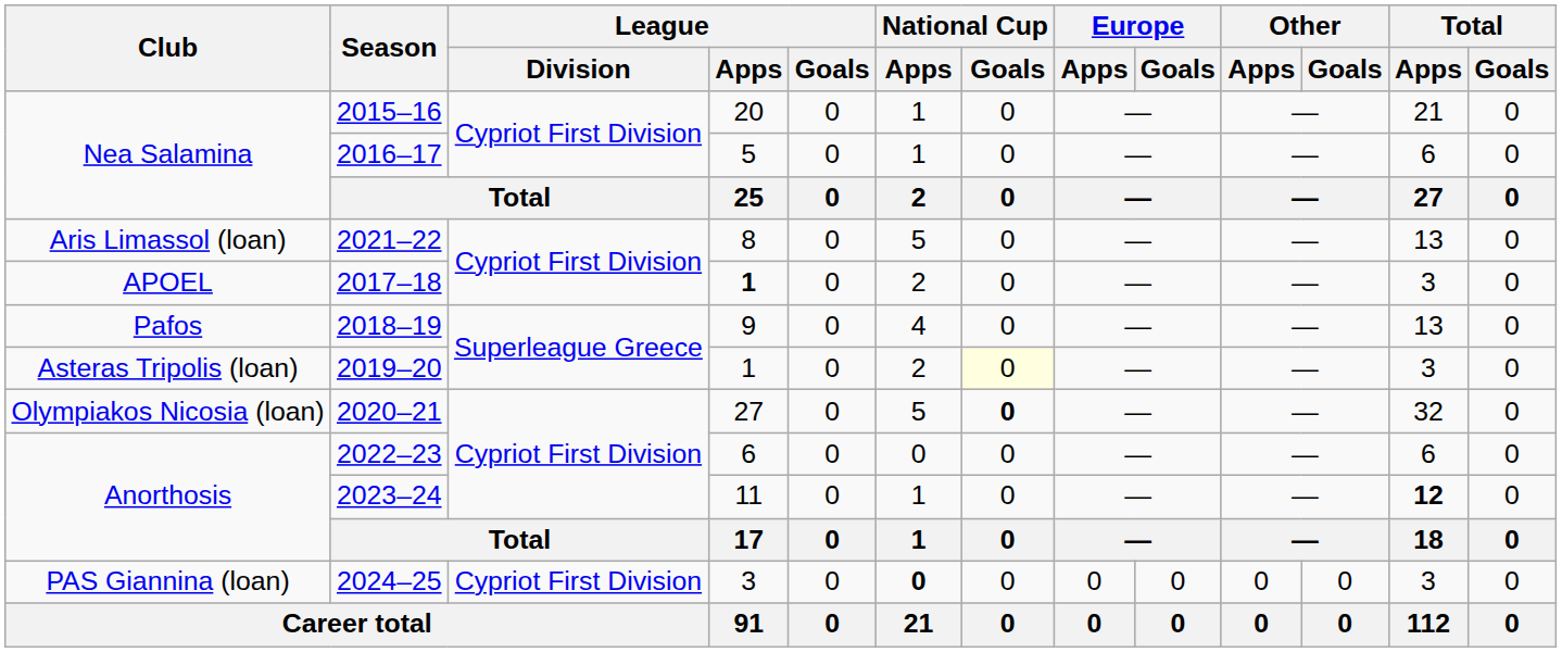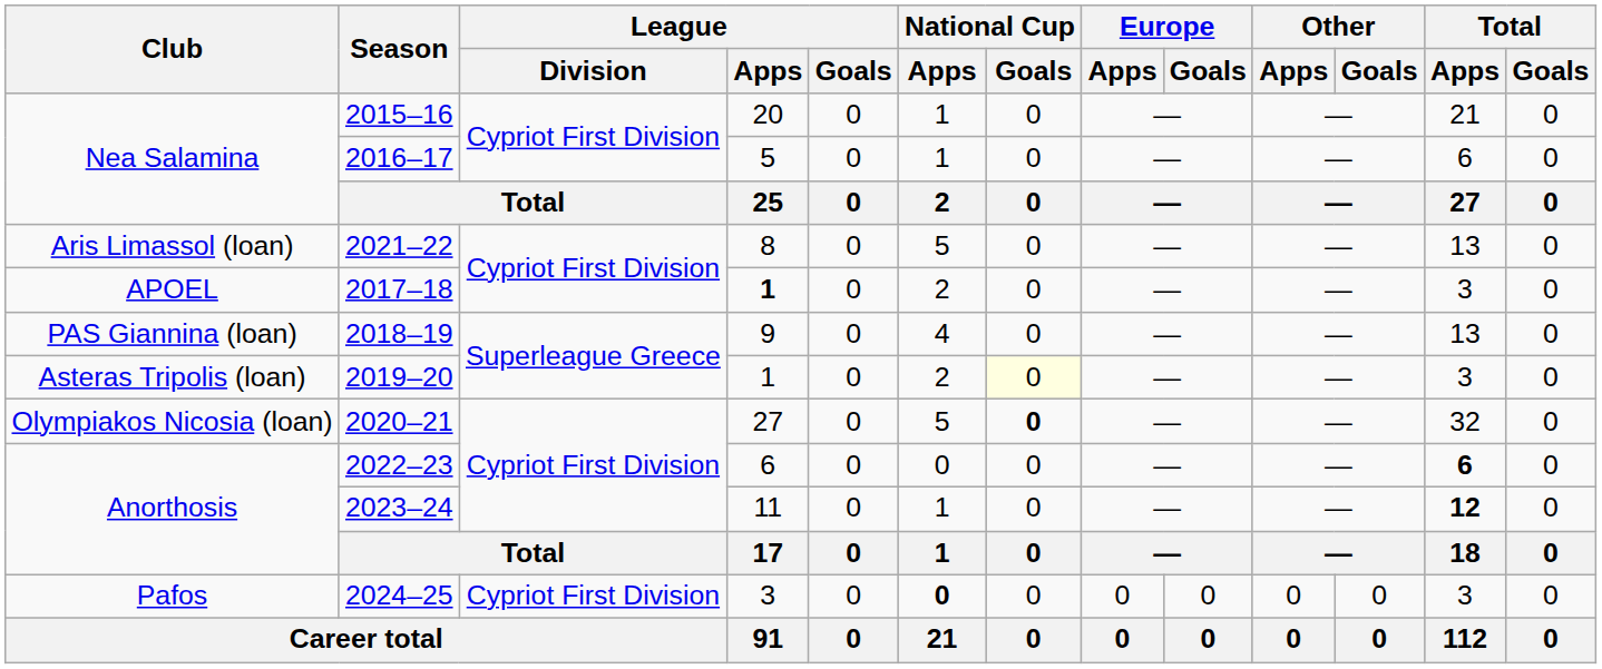2018–19 | Club: Pafos -> PAS Giannina (loan)
2022–23 | Total / Apps: normal -> bold
2024–25 | Club: PAS Giannina (loan) -> Pafos
